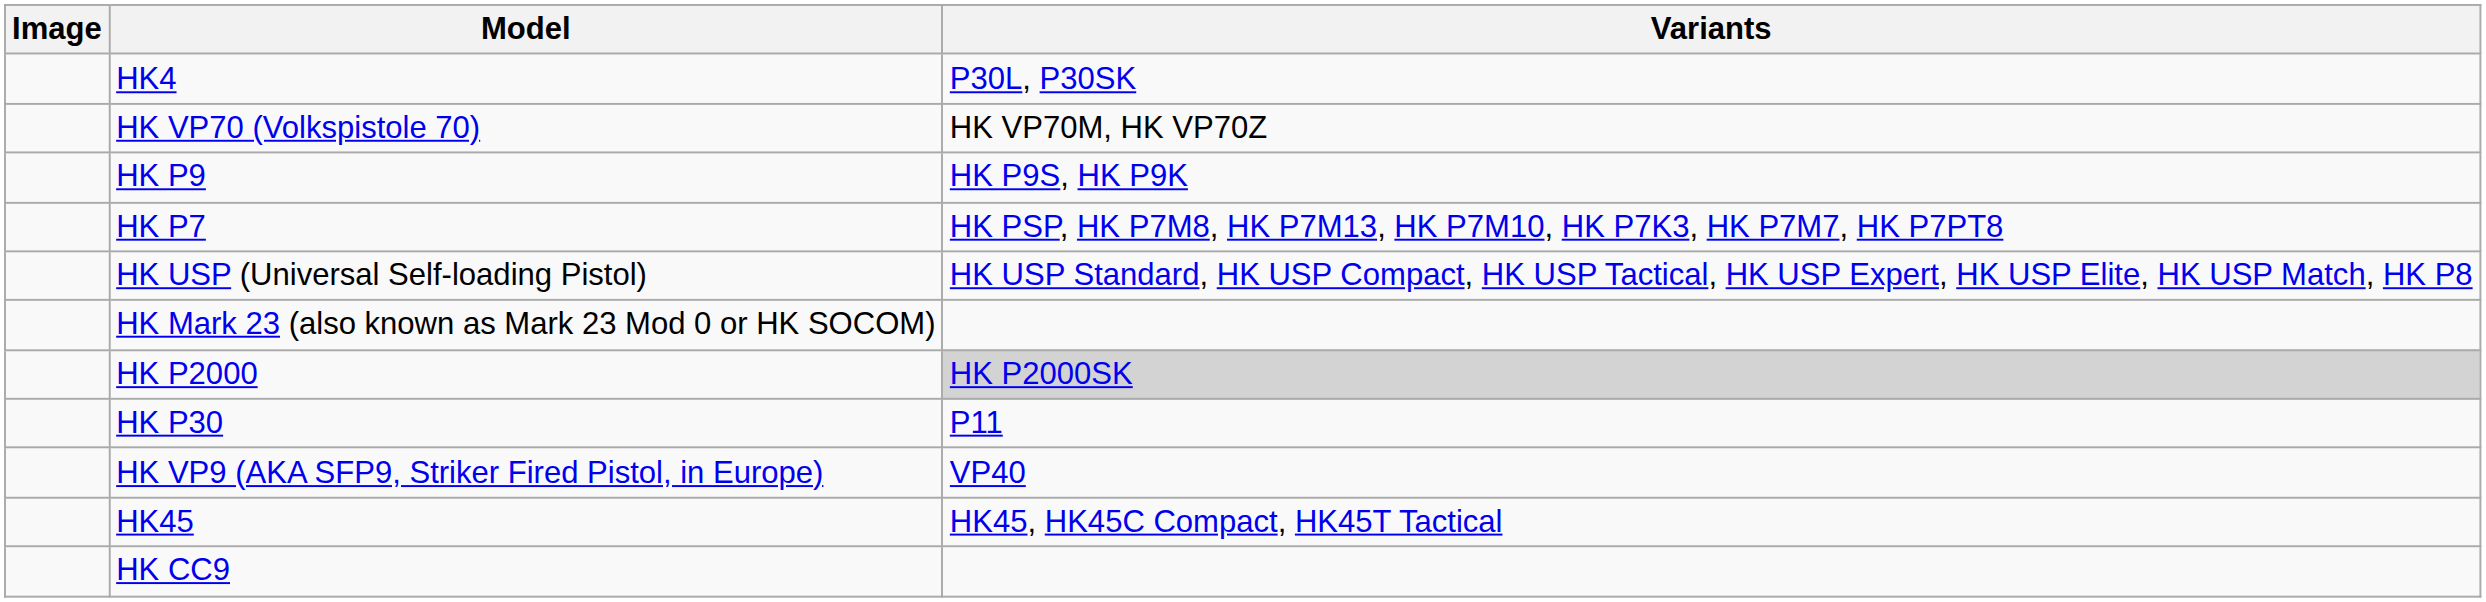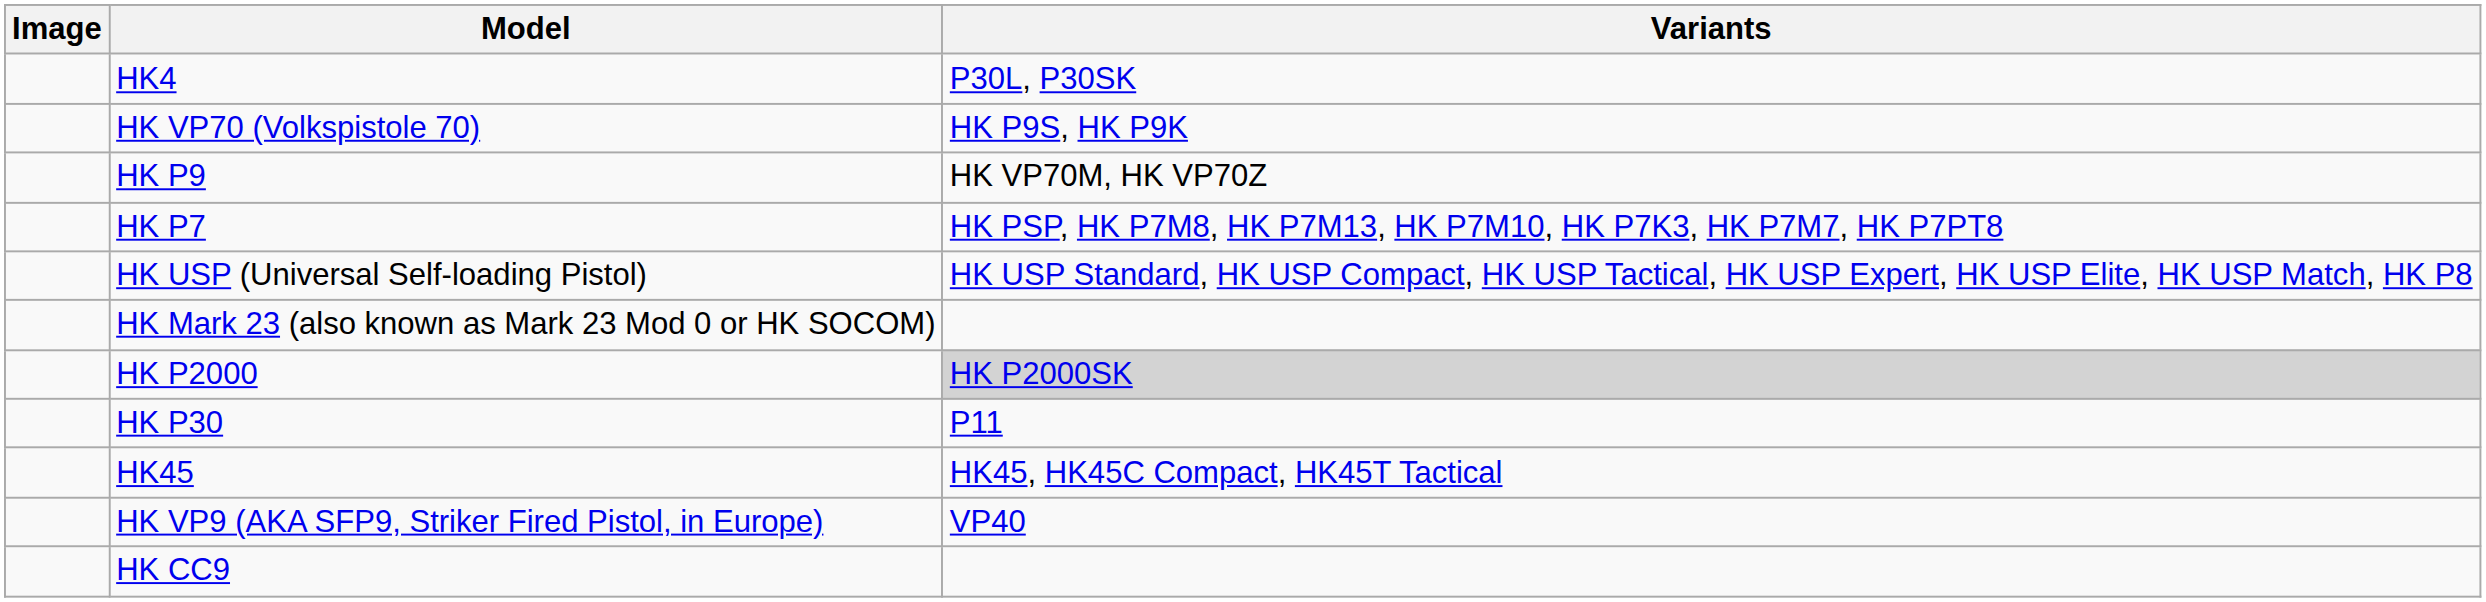HK VP70 (Volkspistole 70) | Variants: HK VP70M, HK VP70Z -> HK P9S, HK P9K
HK P9 | Variants: HK P9S, HK P9K -> HK VP70M, HK VP70Z
rows swapped: HK45 <-> HK VP9 (AKA SFP9, Striker Fired Pistol, in Europe)
